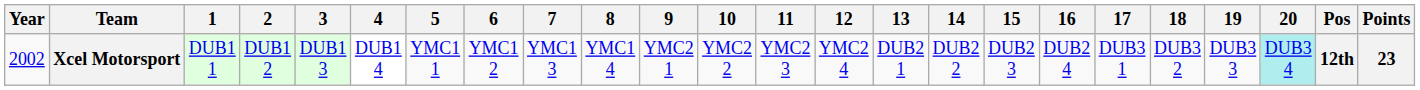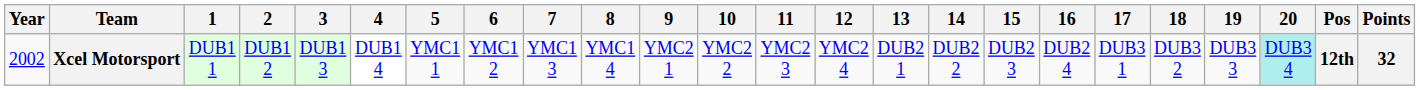Xcel Motorsport | Points: 23 -> 32
